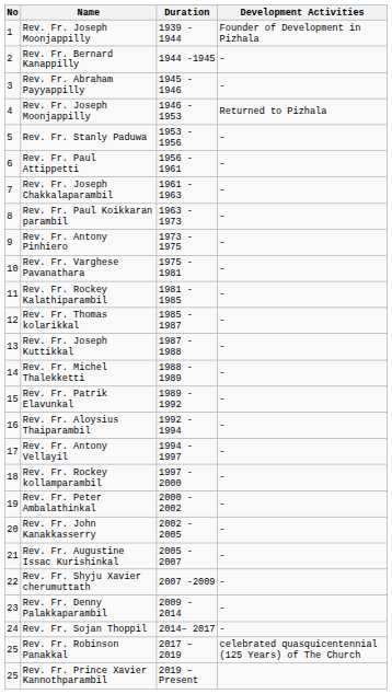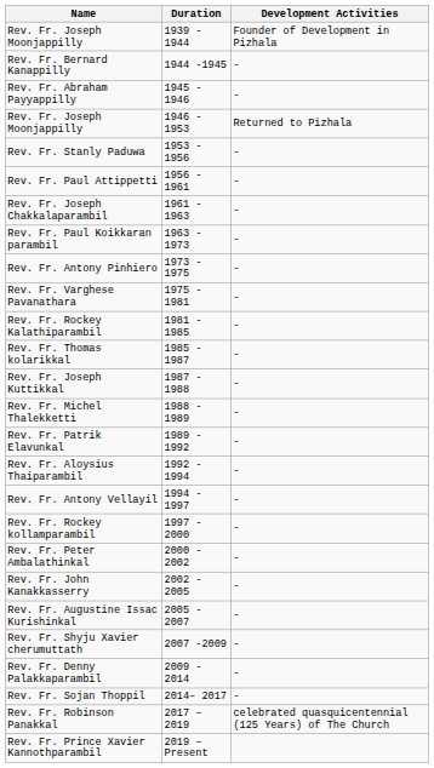- column: No | 1 | 2 | 3 | 4 | 5 | 6 | 7 | 8 | 9 | 10 | 11 | 12 | 13 | 14 | 15 | 16 | 17 | 18 | 19 | 20 | 21 | 22 | 23 | 24 | 25 | 25
